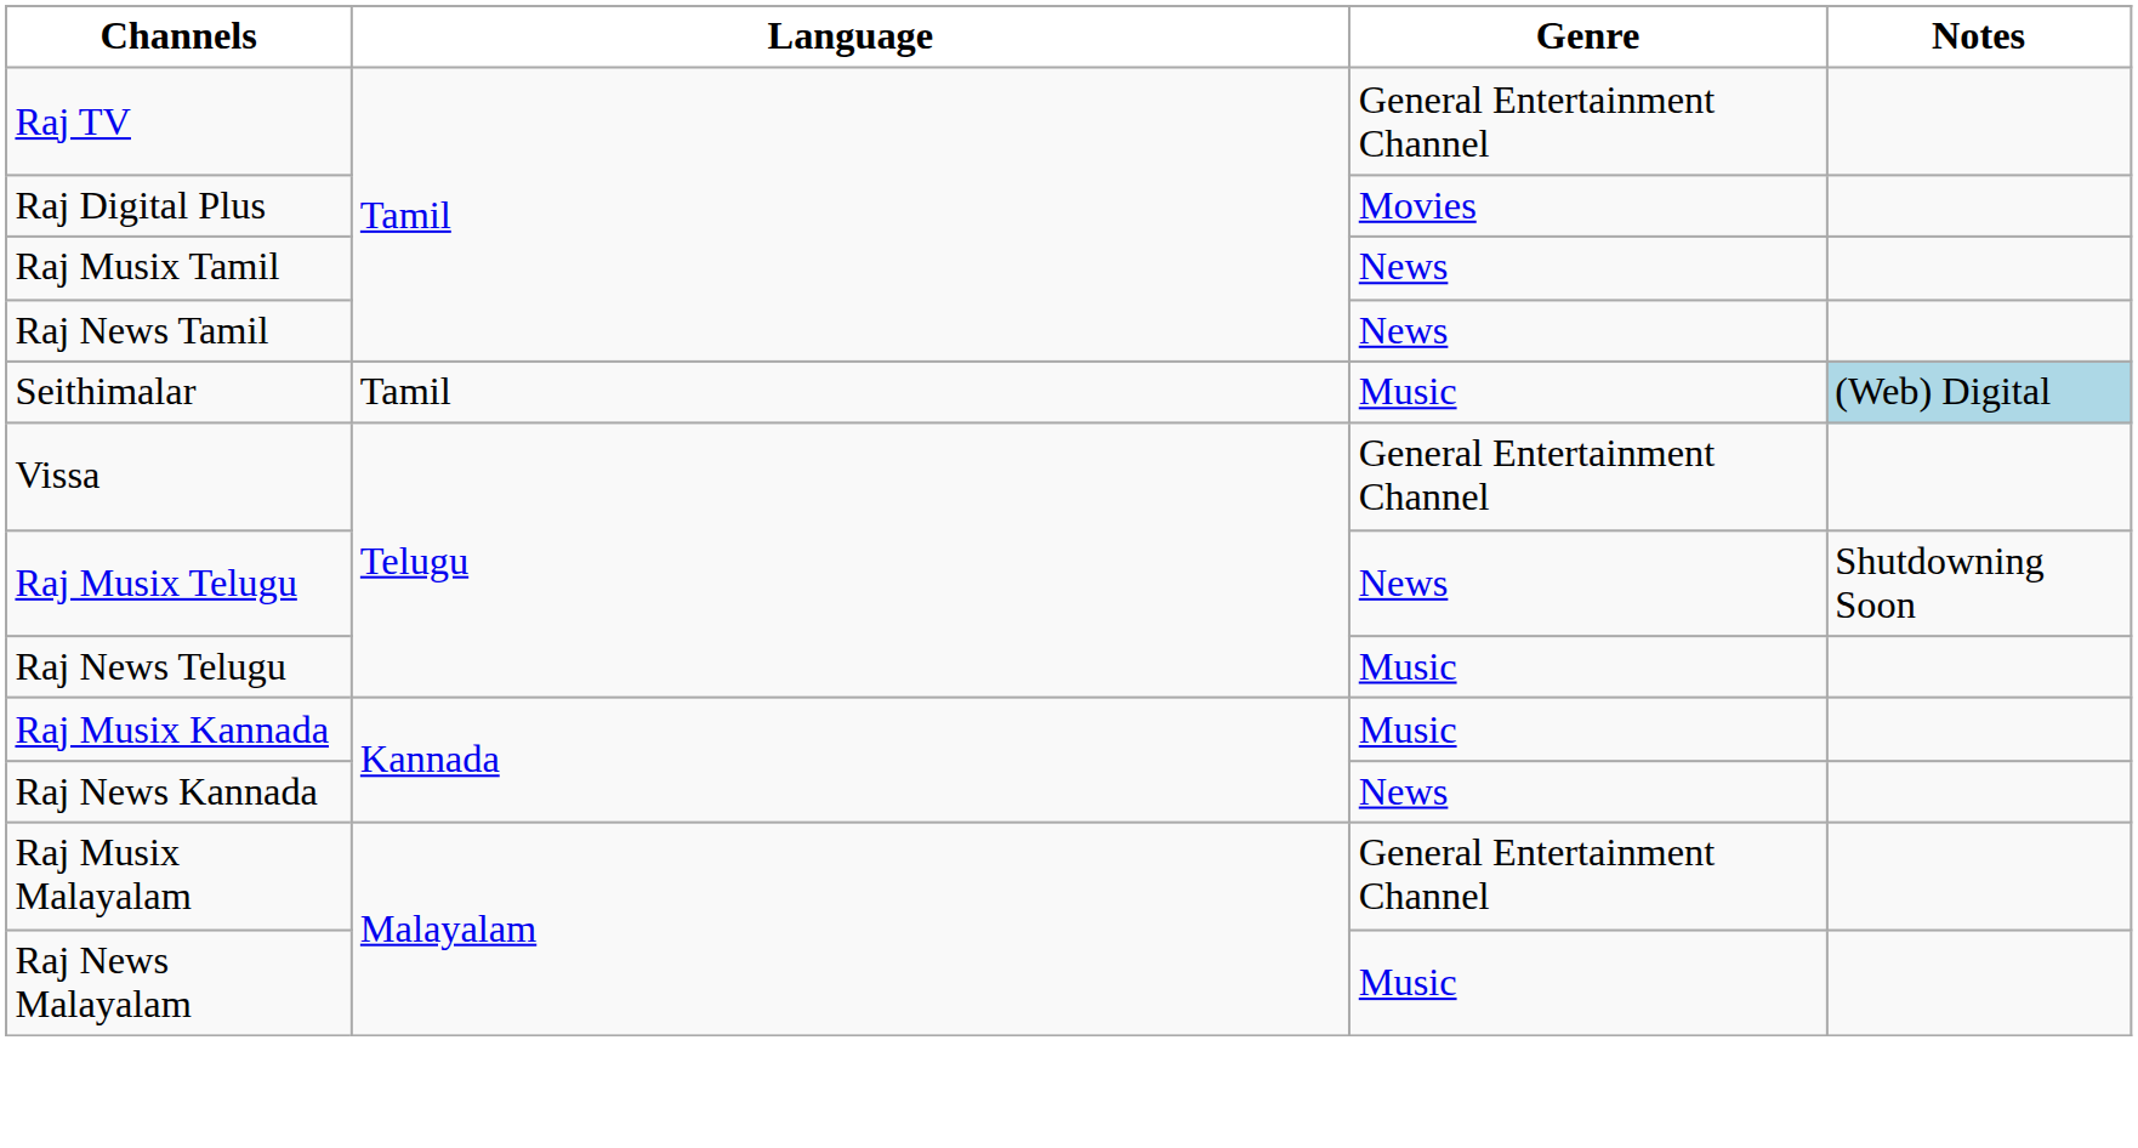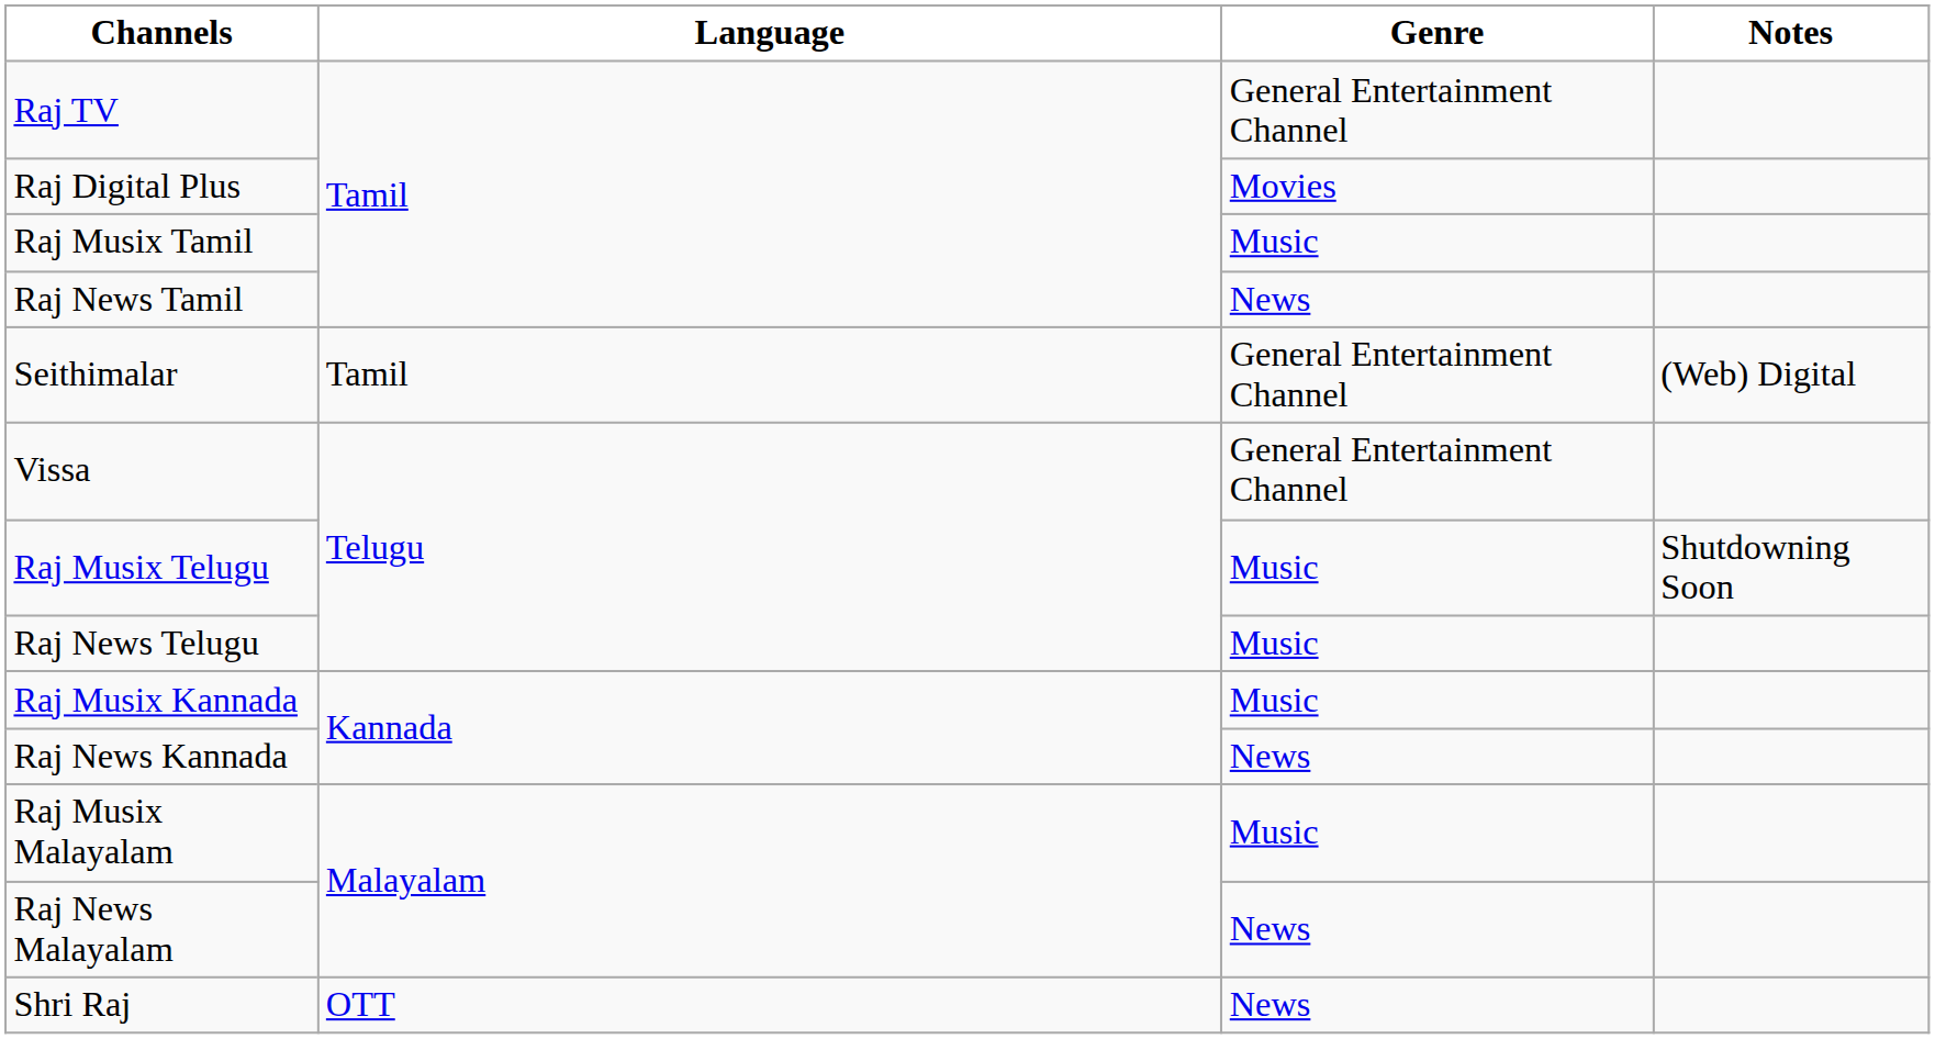Raj Musix Tamil | Genre: News -> Music
Seithimalar | Genre: Music -> General Entertainment Channel
Seithimalar | Notes: lightblue background -> no background
Raj Musix Telugu | Genre: News -> Music
Raj Musix Malayalam | Genre: General Entertainment Channel -> Music
Raj News Malayalam | Genre: Music -> News
+ row: Shri Raj | OTT | News
